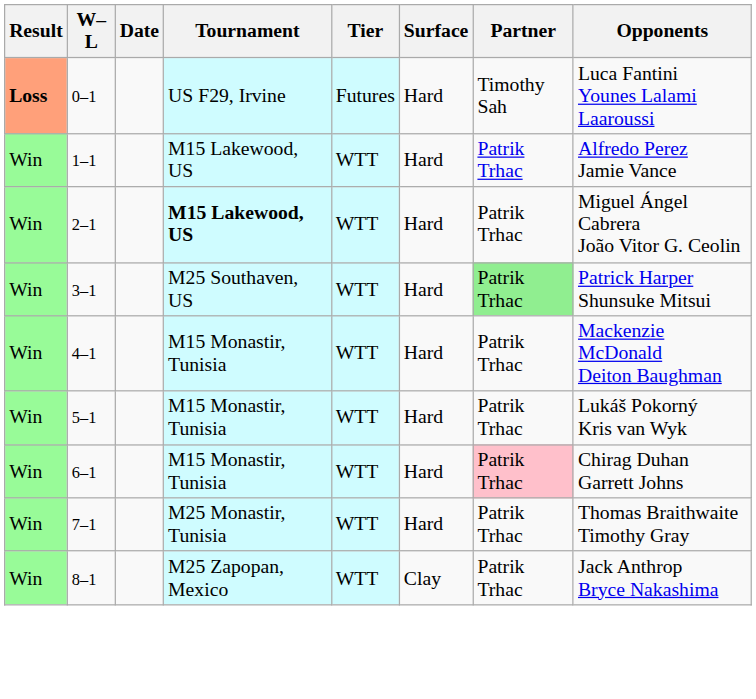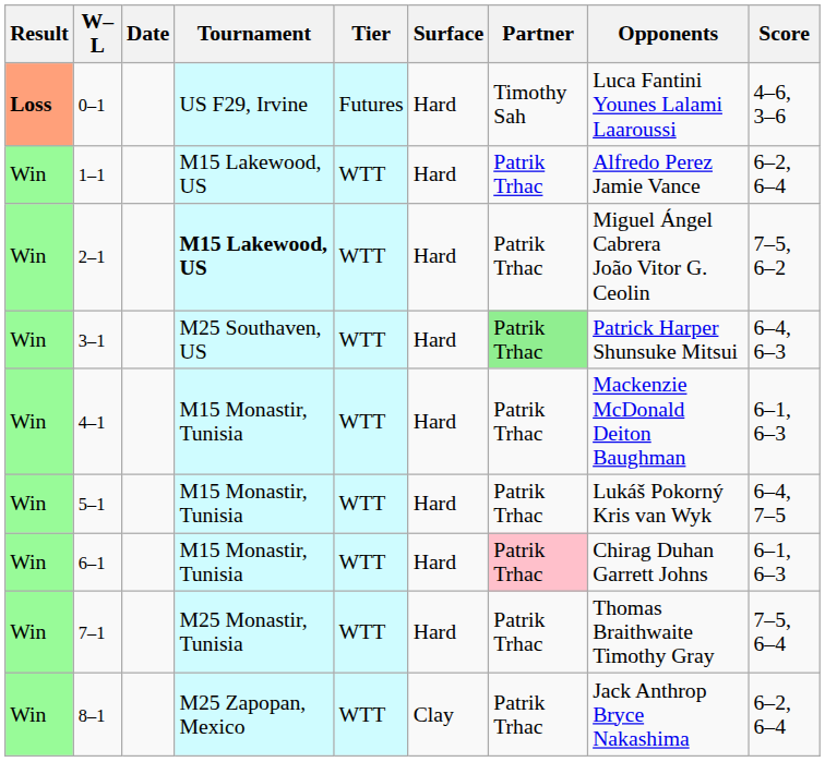+ column: Score | 4–6, 3–6 | 6–2, 6–4 | 7–5, 6–2 | 6–4, 6–3 | 6–1, 6–3 | 6–4, 7–5 | 6–1, 6–3 | 7–5, 6–4 | 6–2, 6–4
